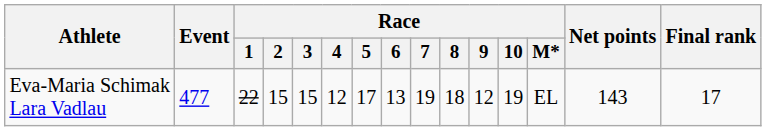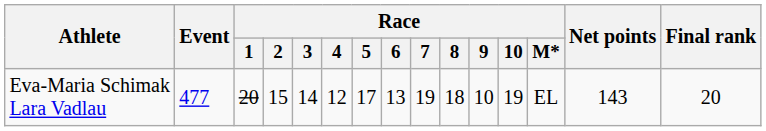Eva-Maria Schimak Lara Vadlau | Race / 1: 22 -> 20
Eva-Maria Schimak Lara Vadlau | Race / 3: 15 -> 14
Eva-Maria Schimak Lara Vadlau | Race / 9: 12 -> 10
Eva-Maria Schimak Lara Vadlau | Final rank: 17 -> 20
